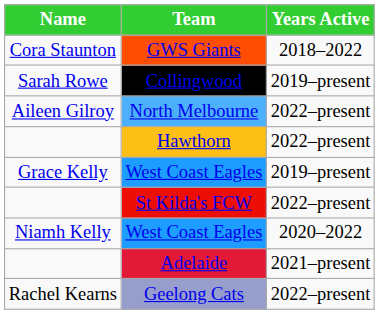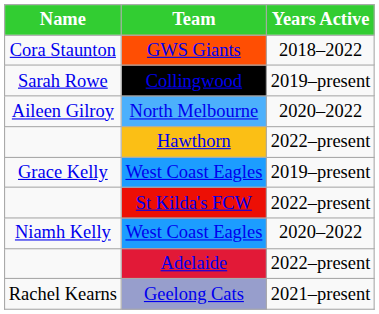North Melbourne | Years Active: 2022–present -> 2020–2022
Adelaide | Years Active: 2021–present -> 2022–present
Geelong Cats | Years Active: 2022–present -> 2021–present
